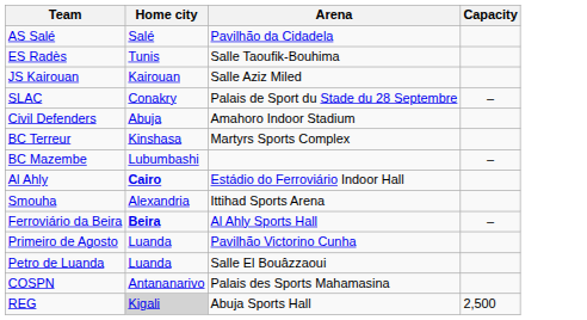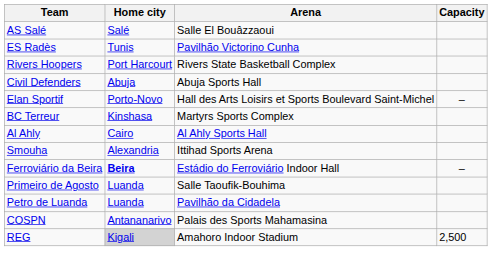AS Salé | Arena: Pavilhão da Cidadela -> Salle El Bouâzzaoui
ES Radès | Arena: Salle Taoufik-Bouhima -> Pavilhão Victorino Cunha
- row: JS Kairouan | Kairouan | Salle Aziz Miled
- row: SLAC | Conakry | Palais de Sport du Stade du 28 Septembre | –
+ row: Rivers Hoopers | Port Harcourt | Rivers State Basketball Complex
Civil Defenders | Arena: Amahoro Indoor Stadium -> Abuja Sports Hall
+ row: Elan Sportif | Porto-Novo | Hall des Arts Loisirs et Sports Boulevard Saint-Michel | –
- row: BC Mazembe | Lubumbashi | –
Al Ahly | Home city: bold -> normal
Al Ahly | Arena: Estádio do Ferroviário Indoor Hall -> Al Ahly Sports Hall
Ferroviário da Beira | Arena: Al Ahly Sports Hall -> Estádio do Ferroviário Indoor Hall
Primeiro de Agosto | Arena: Pavilhão Victorino Cunha -> Salle Taoufik-Bouhima
Petro de Luanda | Arena: Salle El Bouâzzaoui -> Pavilhão da Cidadela
REG | Arena: Abuja Sports Hall -> Amahoro Indoor Stadium
